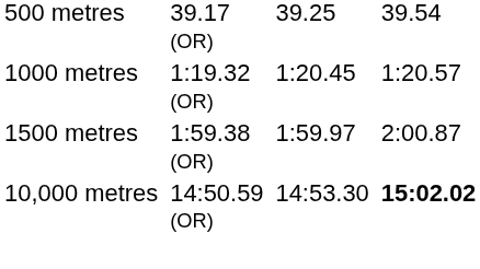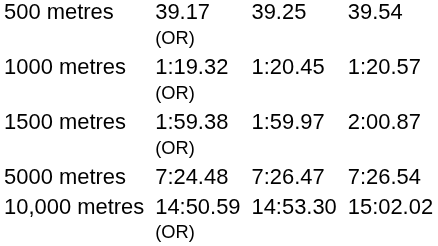+ row: 5000 metres | 7:24.48 | 7:26.47 | 7:26.54
10,000 metres | column 7: bold -> normal
